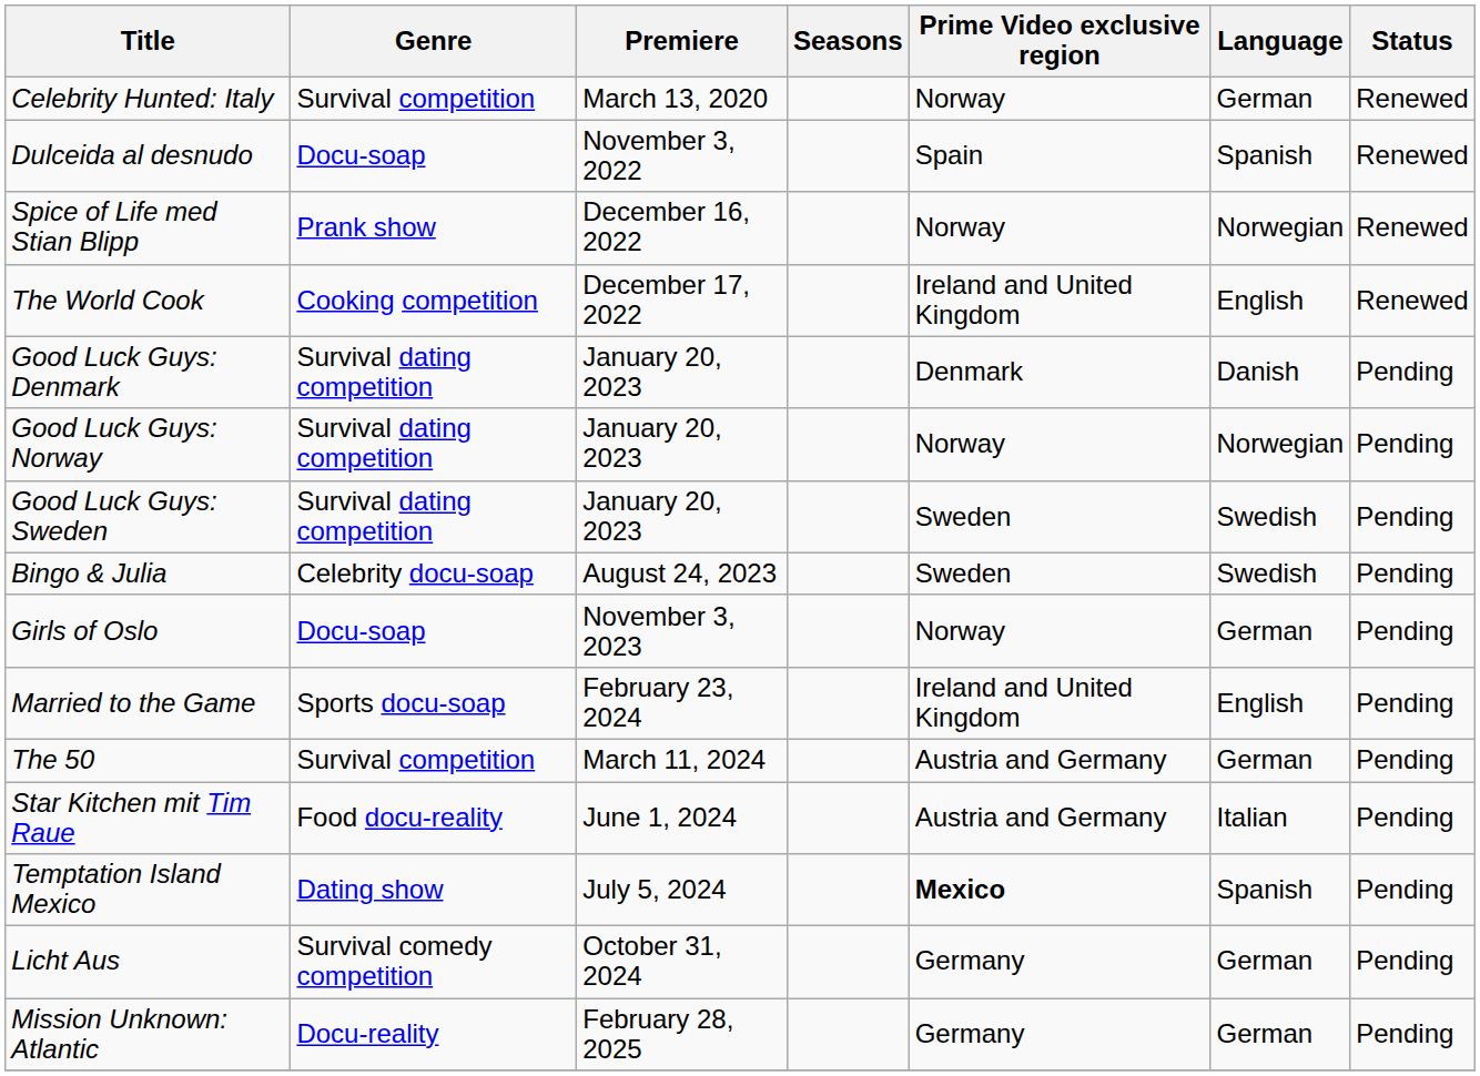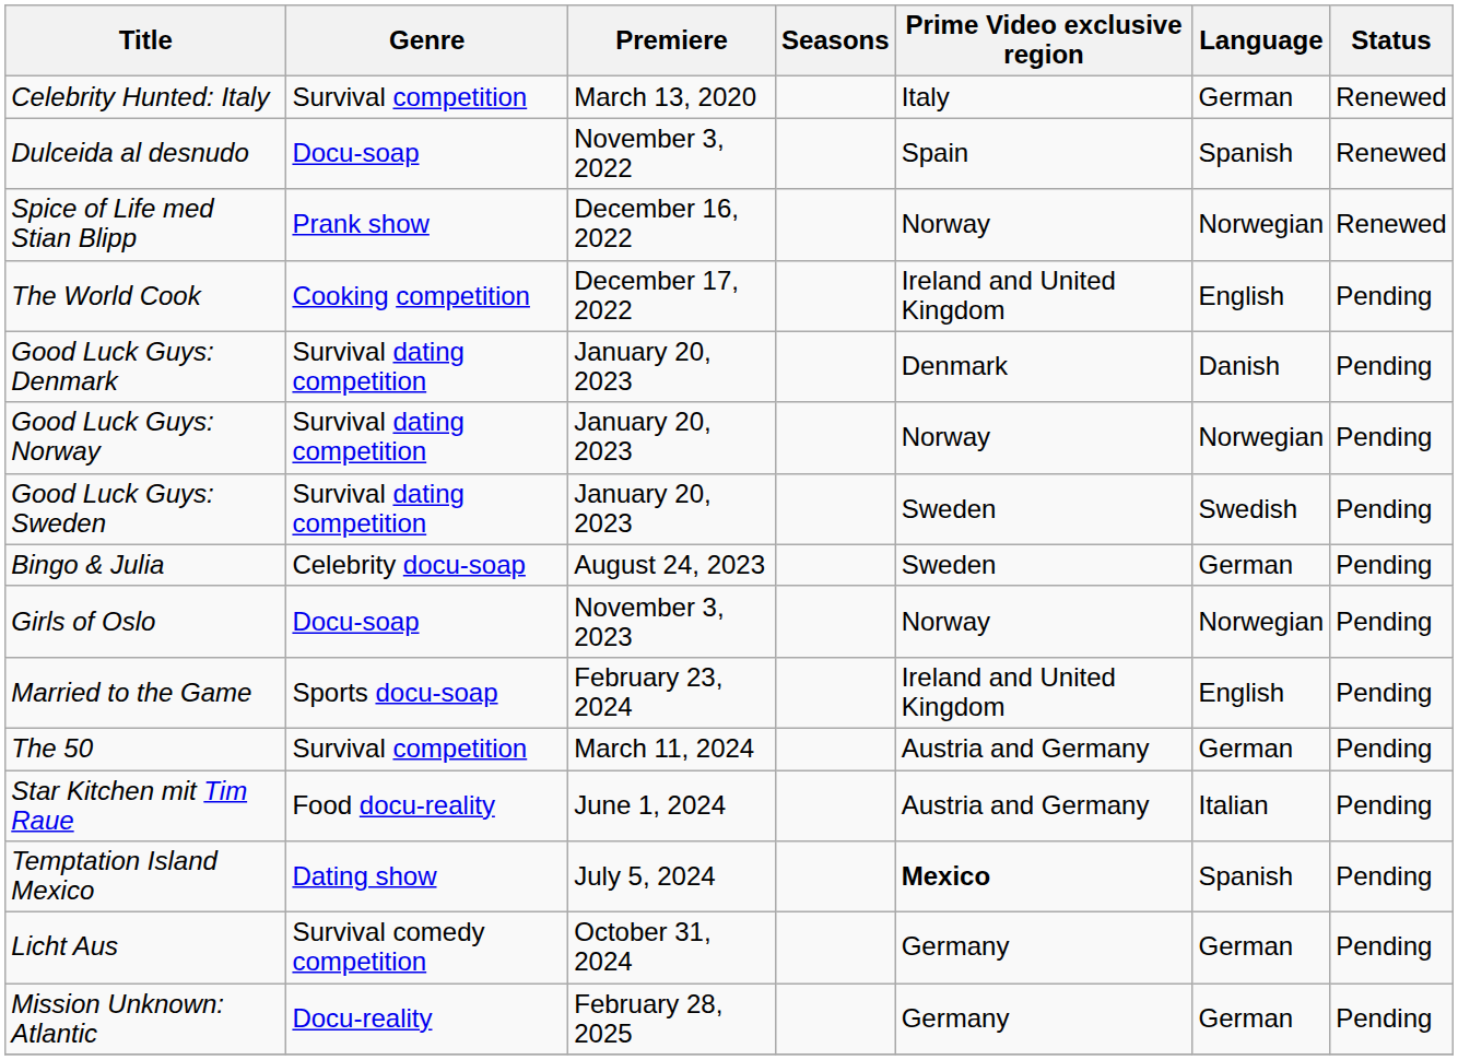Celebrity Hunted: Italy | Prime Video exclusive region: Norway -> Italy
The World Cook | Status: Renewed -> Pending
Bingo & Julia | Language: Swedish -> German
Girls of Oslo | Language: German -> Norwegian
